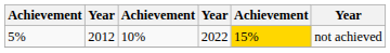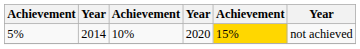5% | column 2: 2012 -> 2014
5% | column 4: 2022 -> 2020
